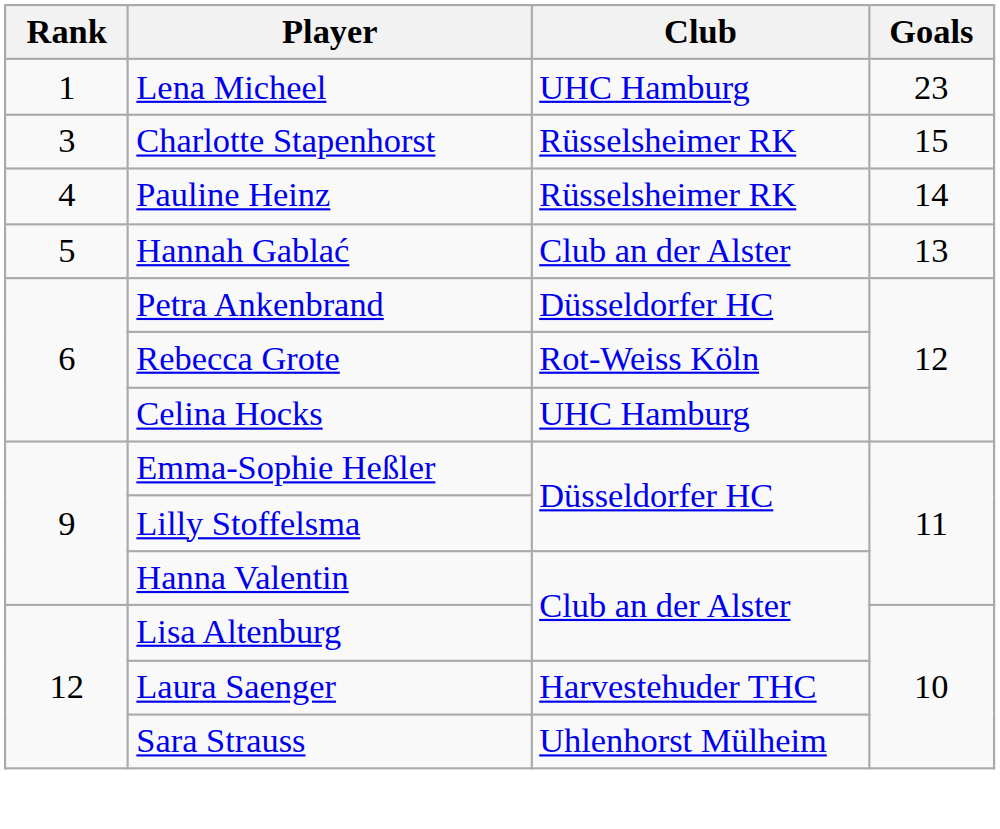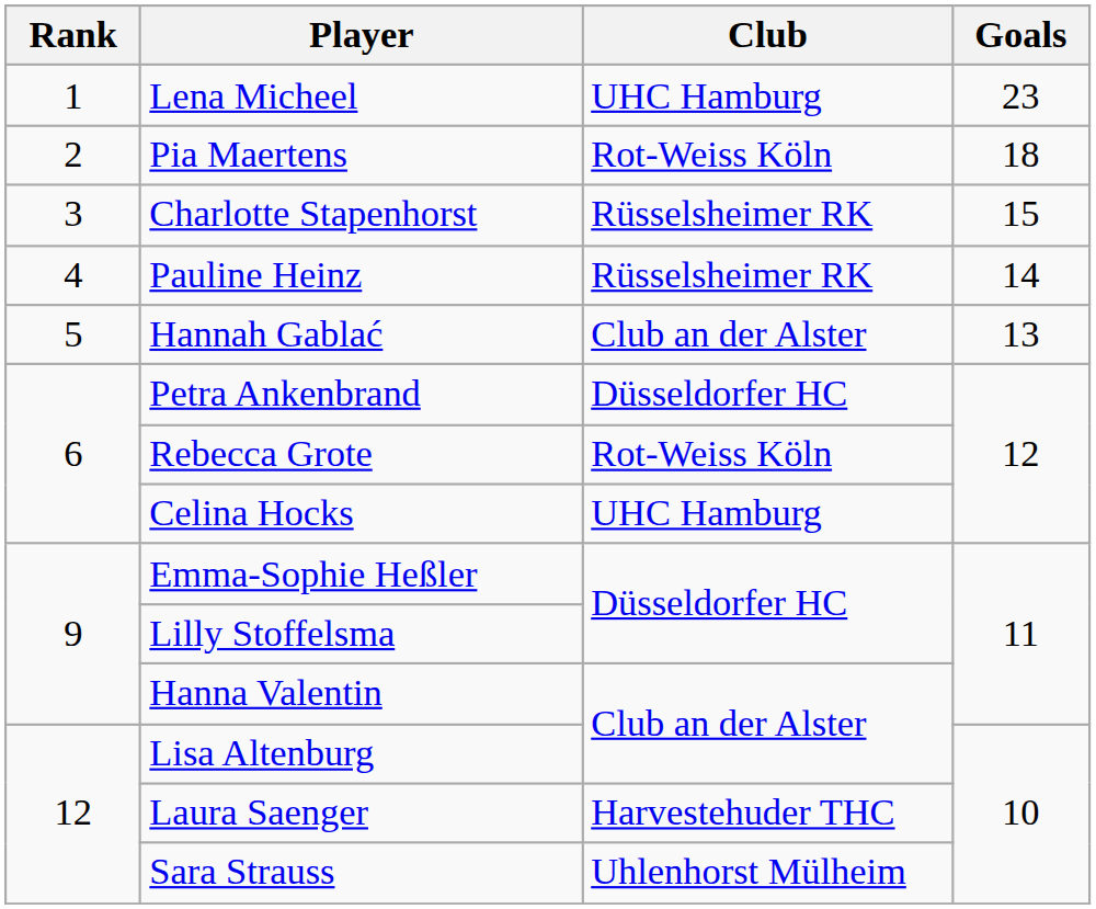+ row: 2 | Pia Maertens | Rot-Weiss Köln | 18
